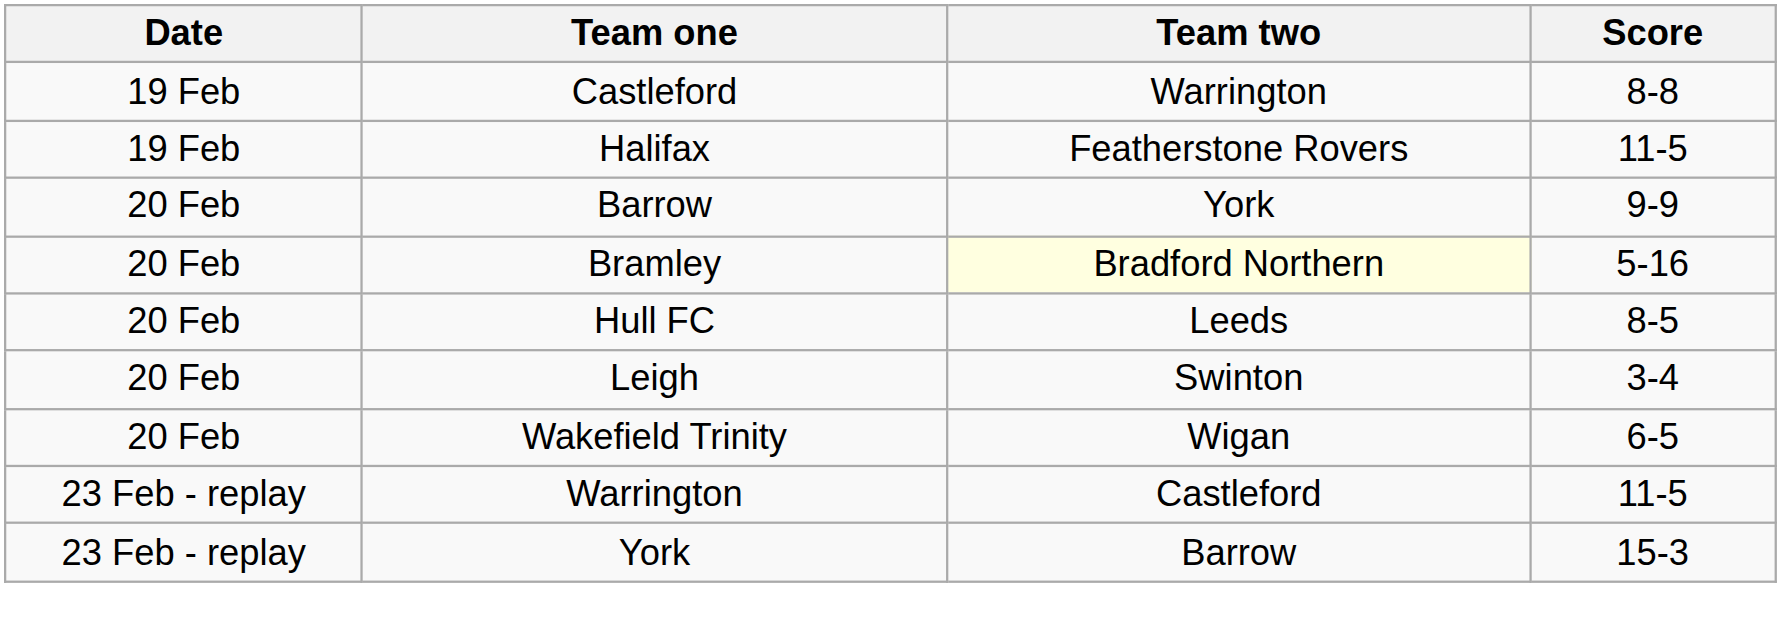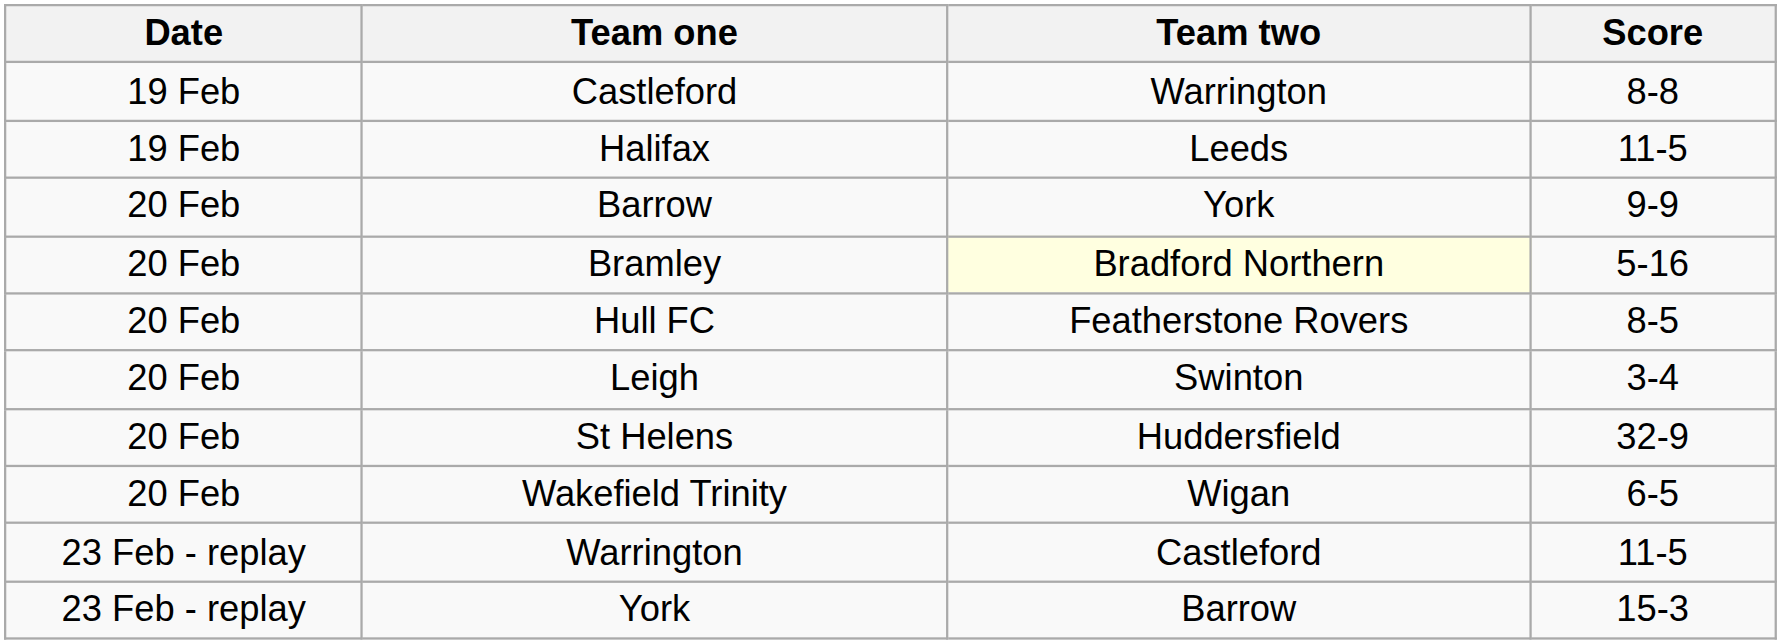Halifax | Team two: Featherstone Rovers -> Leeds
Hull FC | Team two: Leeds -> Featherstone Rovers
+ row: 20 Feb | St Helens | Huddersfield | 32-9
